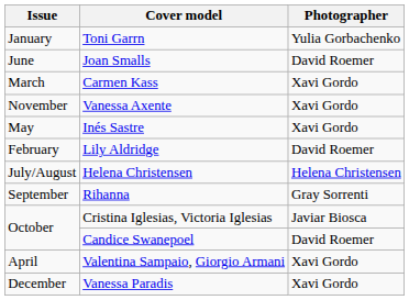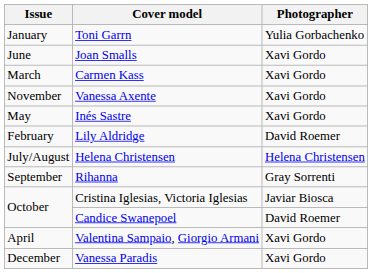Joan Smalls | Photographer: David Roemer -> Xavi Gordo
